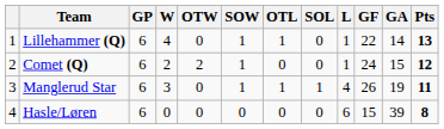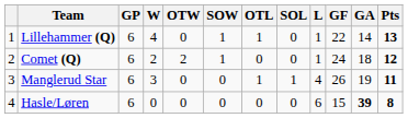Comet (Q) | GA: 15 -> 18
Manglerud Star | SOW: 1 -> 0
Hasle/Løren | GA: normal -> bold
